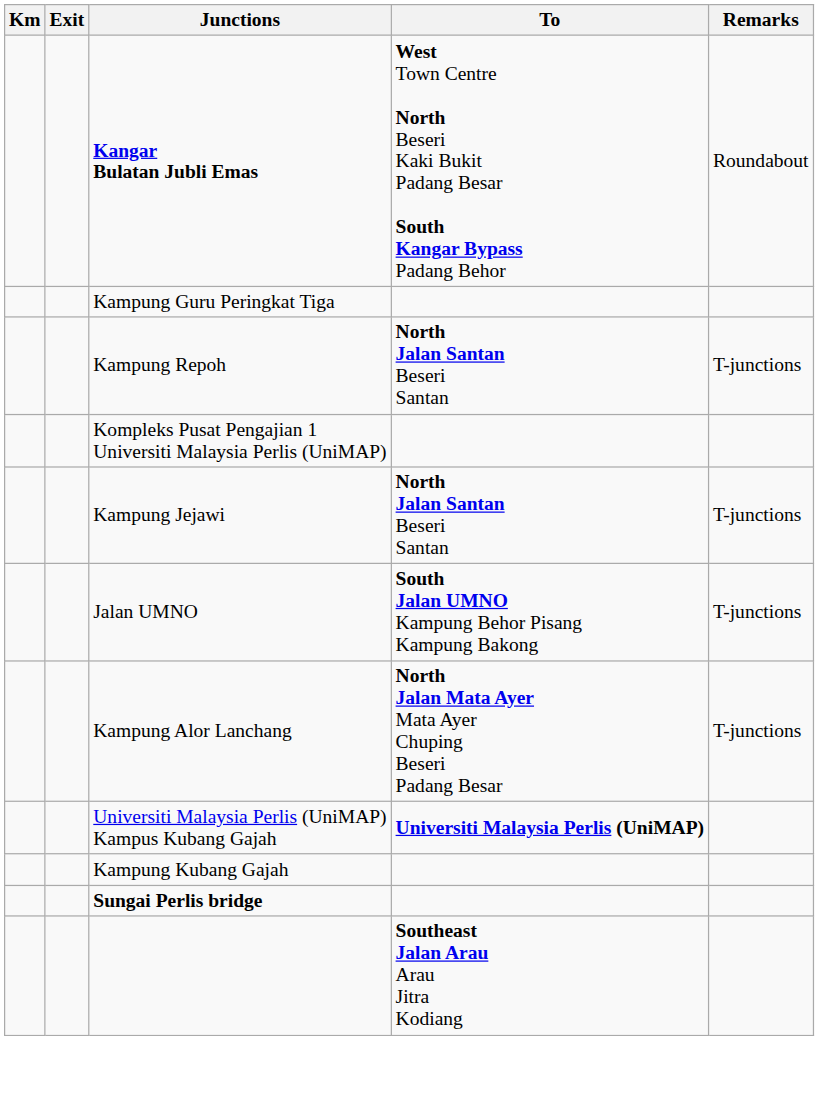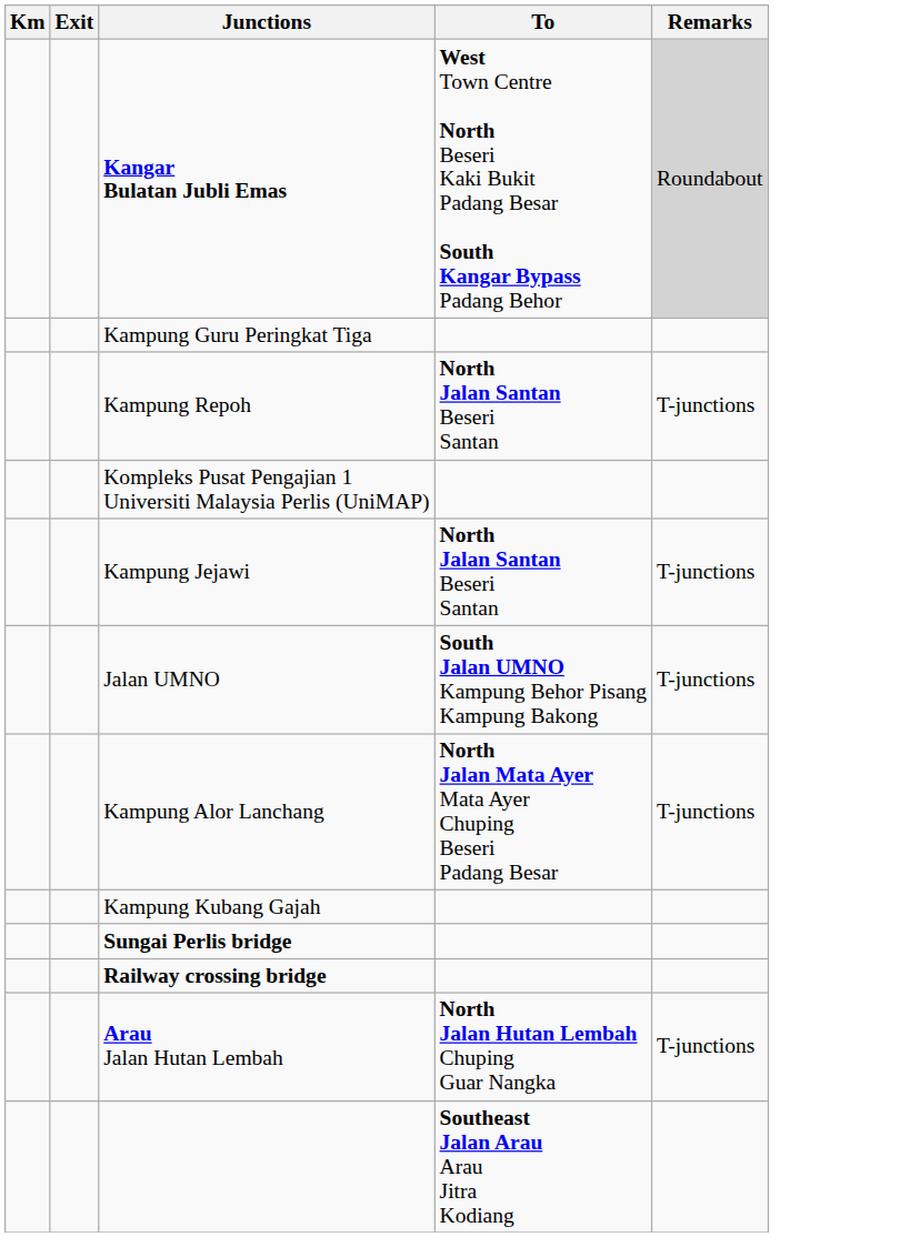Kangar Bulatan Jubli Emas | Remarks: no background -> lightgrey background
- row: Universiti Malaysia Perlis (UniMAP) Kampus Kubang Gajah | Universiti Malaysia Perlis (UniMAP)
+ row: Railway crossing bridge
+ row: Arau Jalan Hutan Lembah | North Jalan Hutan Lembah Chuping Guar Nangka | T-junctions
